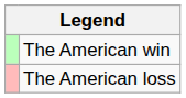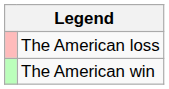rows swapped: The American win <-> The American loss
